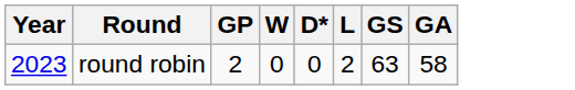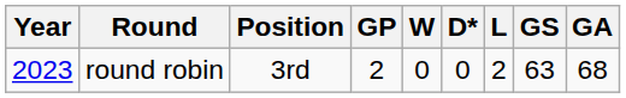+ column: Position | 3rd
round robin | GA: 58 -> 68
